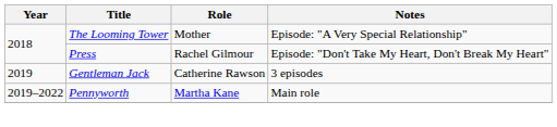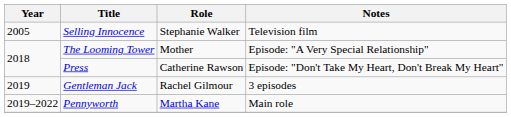+ row: 2005 | Selling Innocence | Stephanie Walker | Television film
Press | Role: Rachel Gilmour -> Catherine Rawson
Gentleman Jack | Role: Catherine Rawson -> Rachel Gilmour
